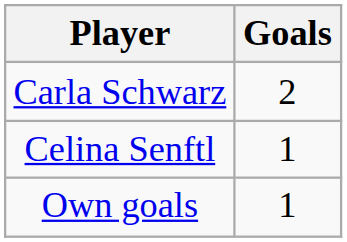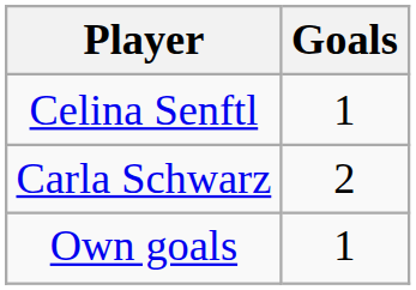rows swapped: Carla Schwarz <-> Celina Senftl
